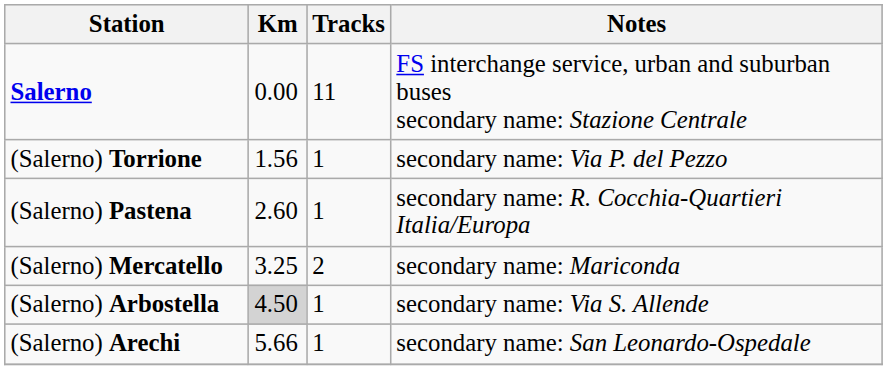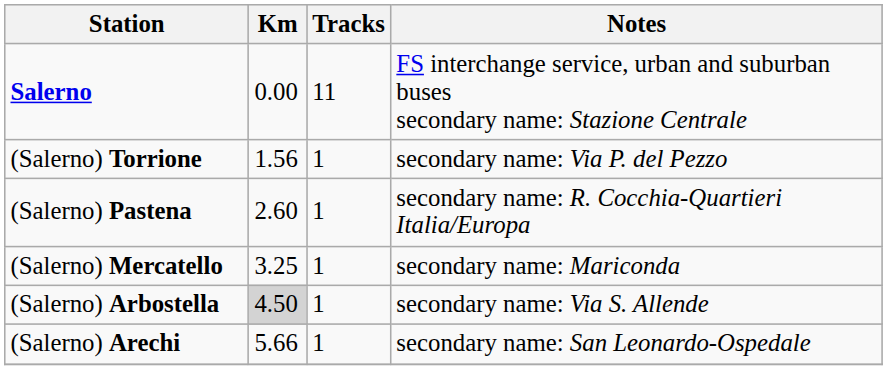(Salerno) Mercatello | Tracks: 2 -> 1
